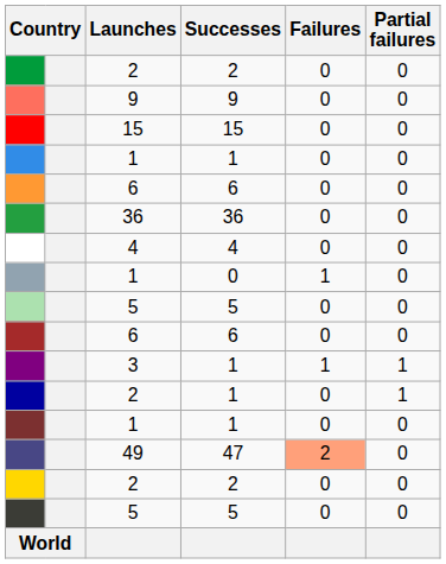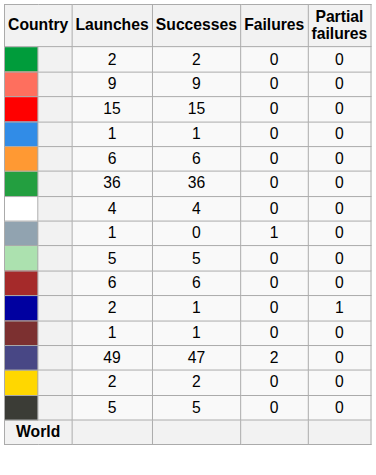- row: 3 | 1 | 1 | 1
49 | Failures: lightsalmon background -> no background
